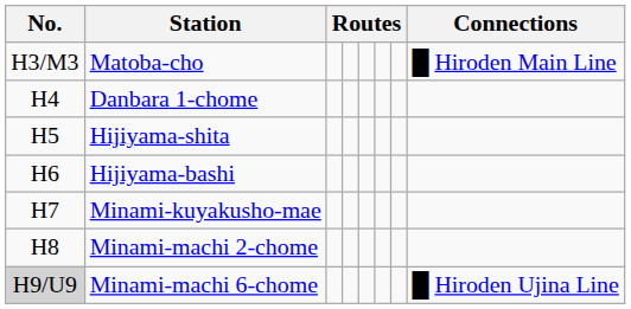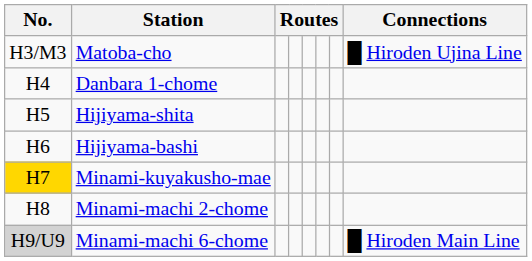Matoba-cho | Connections: █ Hiroden Main Line -> █ Hiroden Ujina Line
Minami-kuyakusho-mae | No.: no background -> gold background
Minami-machi 6-chome | Connections: █ Hiroden Ujina Line -> █ Hiroden Main Line
